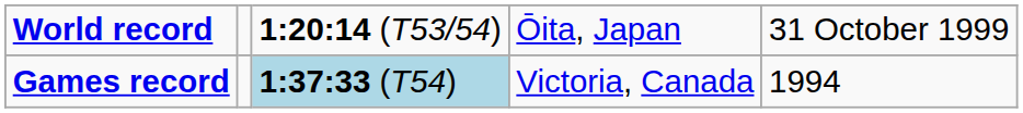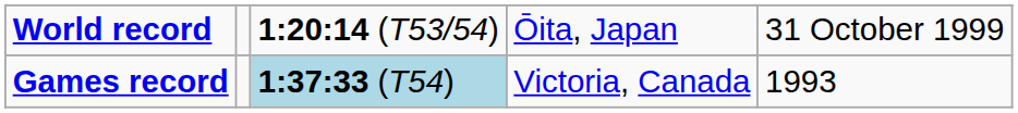Games record | column 5: 1994 -> 1993
